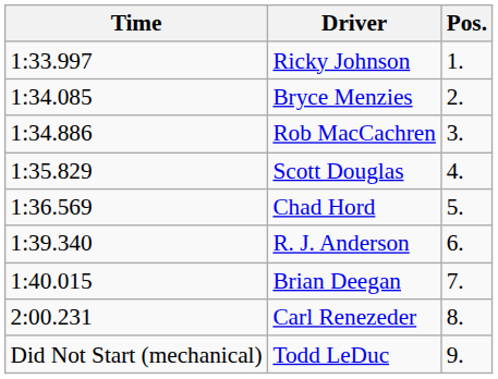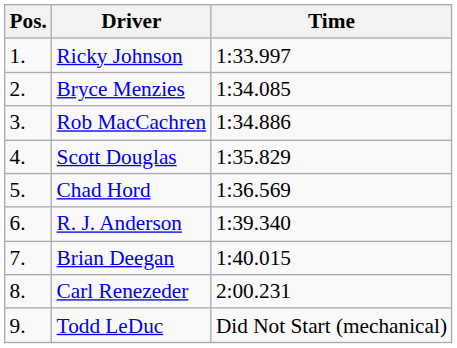columns swapped: Pos. <-> Time
